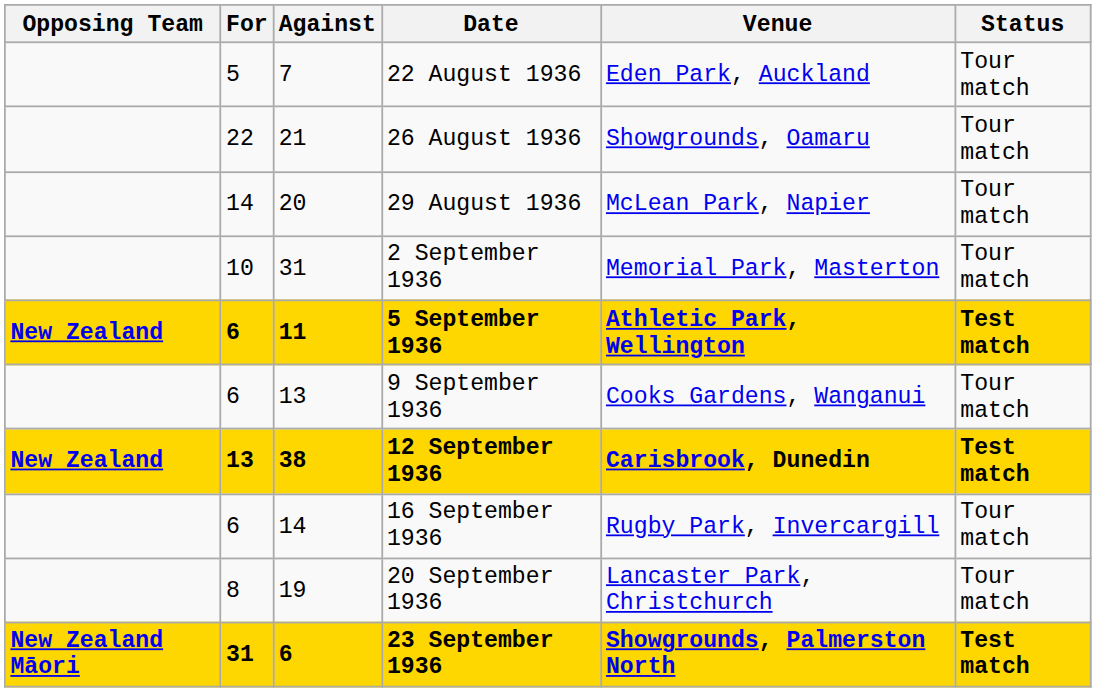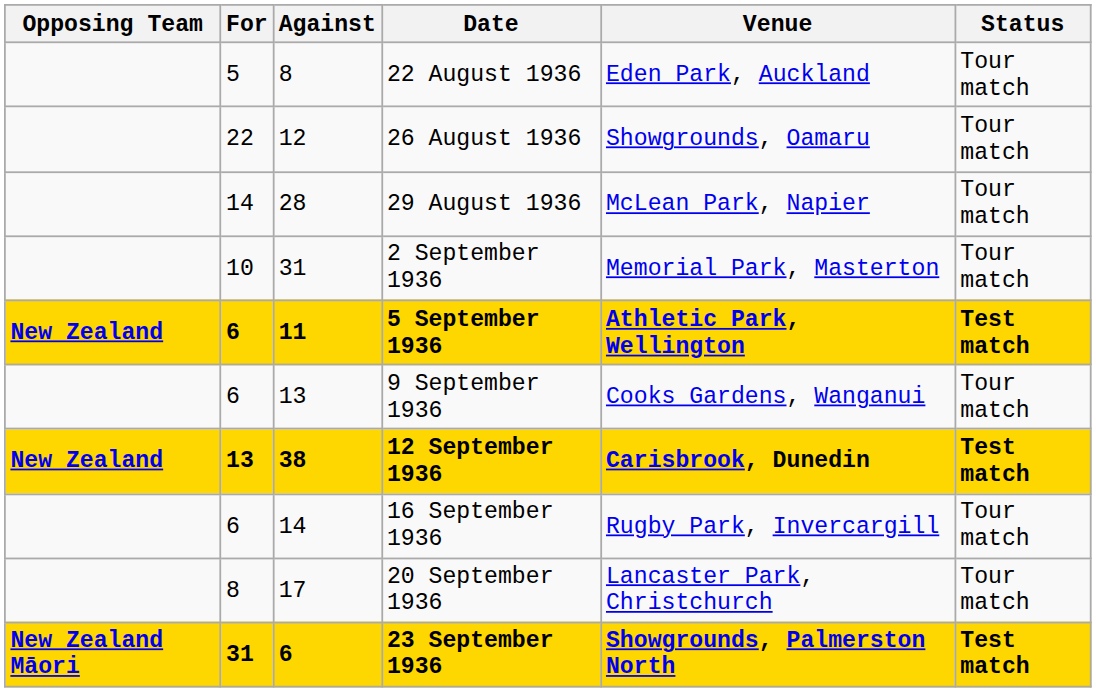22 August 1936 | Against: 7 -> 8
26 August 1936 | Against: 21 -> 12
29 August 1936 | Against: 20 -> 28
20 September 1936 | Against: 19 -> 17
